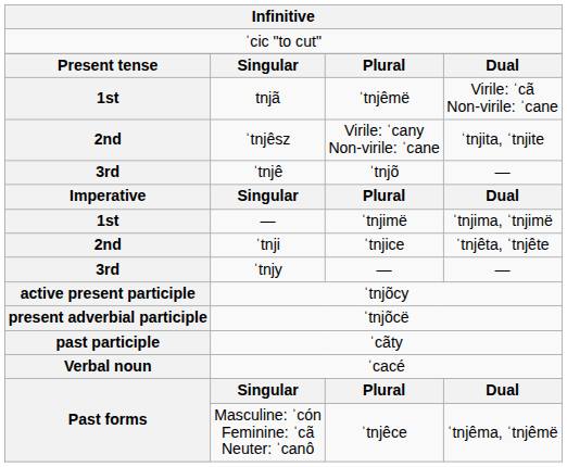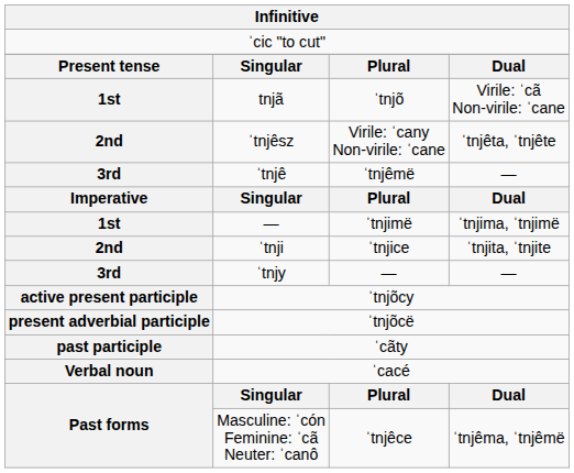tnjã | column 3: ˈtnjêmë -> ˈtnjõ
ˈtnjêsz | column 4: ˈtnjita, ˈtnjite -> ˈtnjêta, ˈtnjête
ˈtnjê | column 3: ˈtnjõ -> ˈtnjêmë
ˈtnji | column 4: ˈtnjêta, ˈtnjête -> ˈtnjita, ˈtnjite
